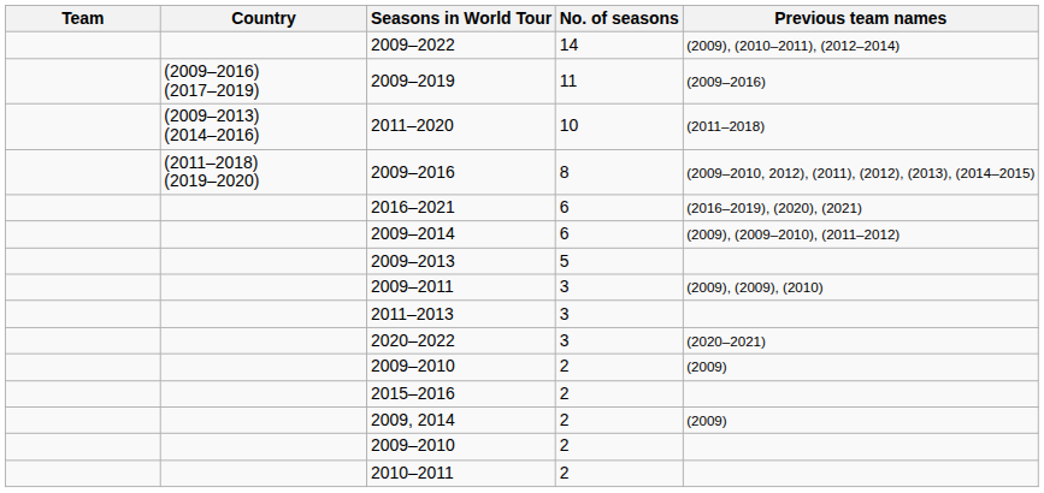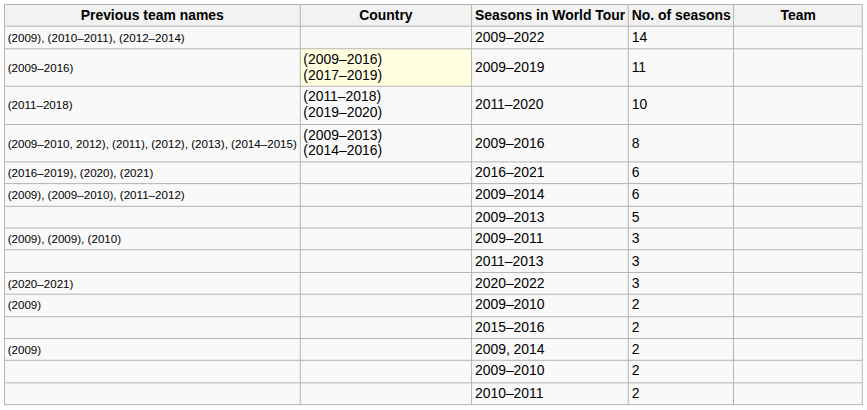columns swapped: Team <-> Previous team names
2009–2019 | Country: no background -> lightyellow background
2011–2020 | Country: (2009–2013) (2014–2016) -> (2011–2018) (2019–2020)
2009–2016 | Country: (2011–2018) (2019–2020) -> (2009–2013) (2014–2016)
